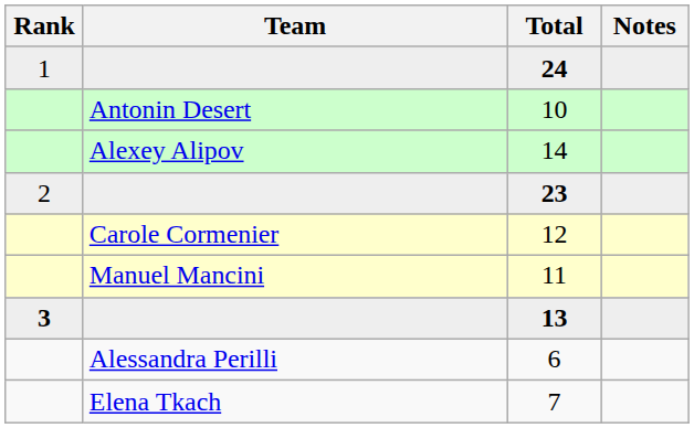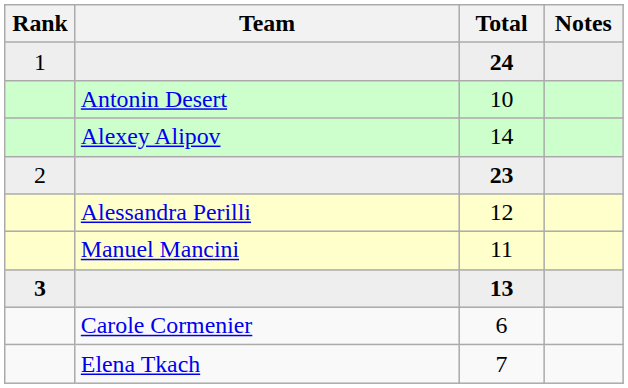12 | Team: Carole Cormenier -> Alessandra Perilli
6 | Team: Alessandra Perilli -> Carole Cormenier
